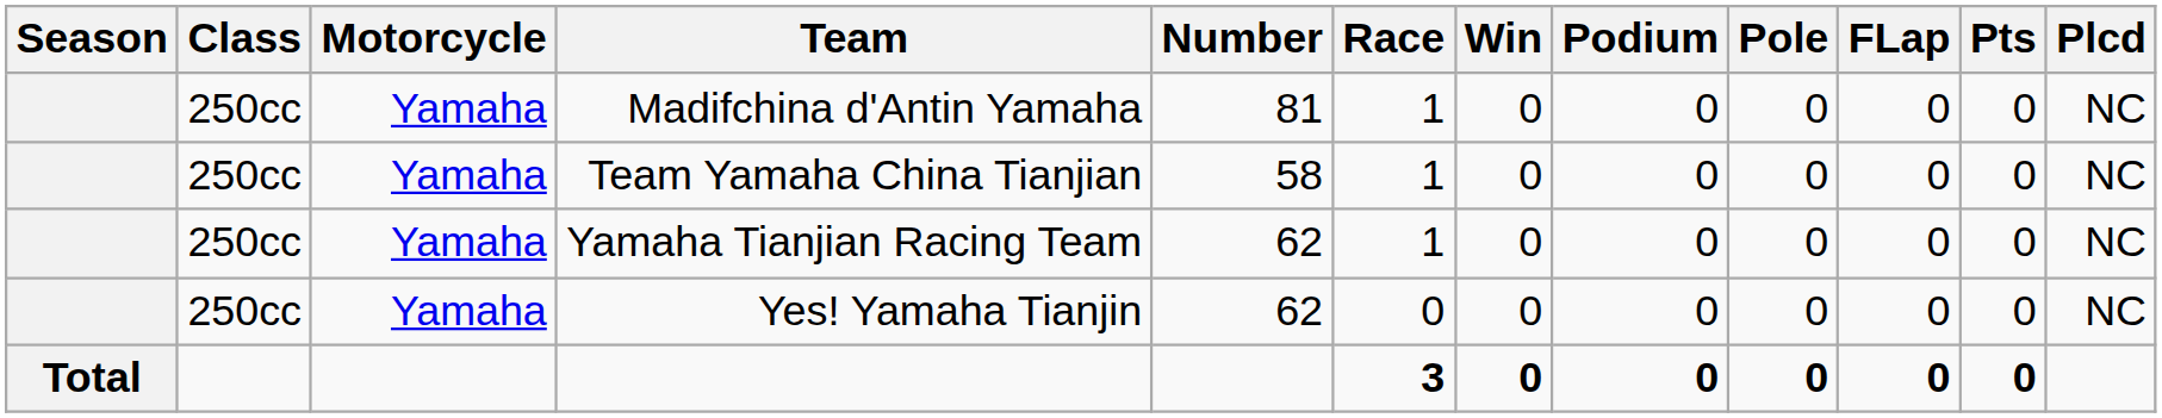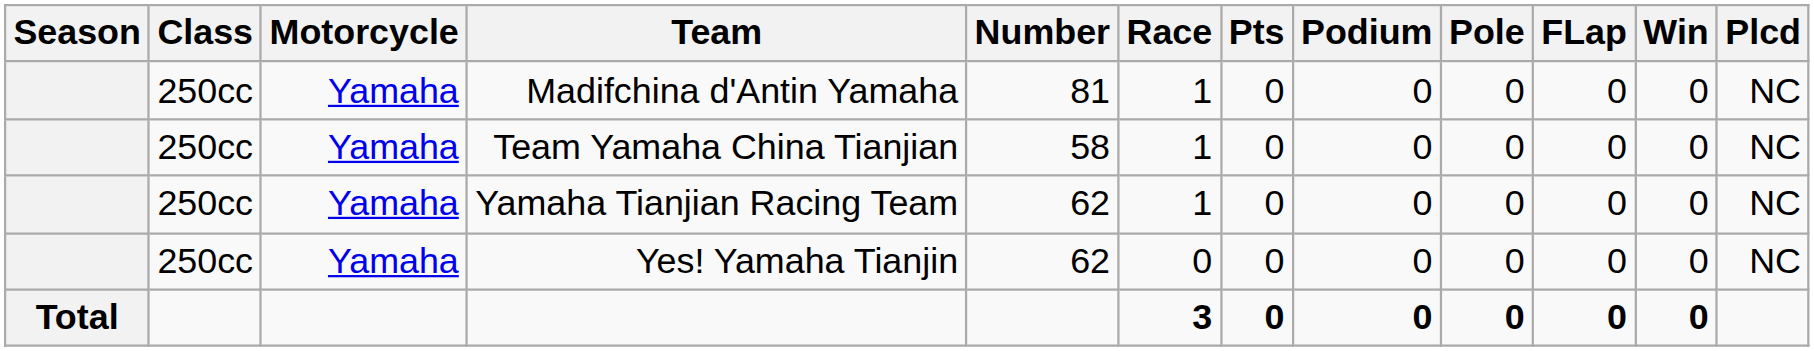columns swapped: Win <-> Pts
